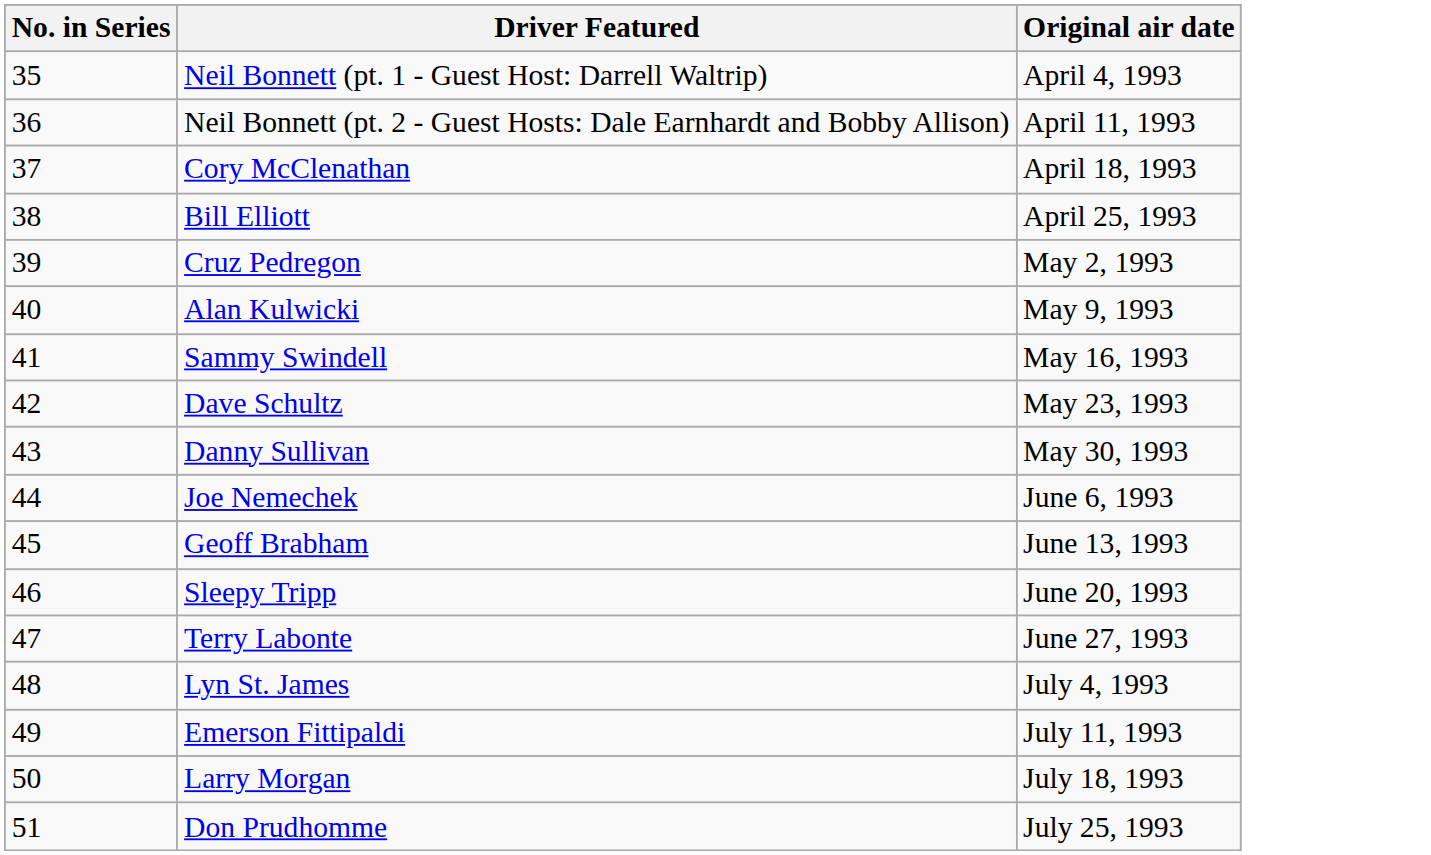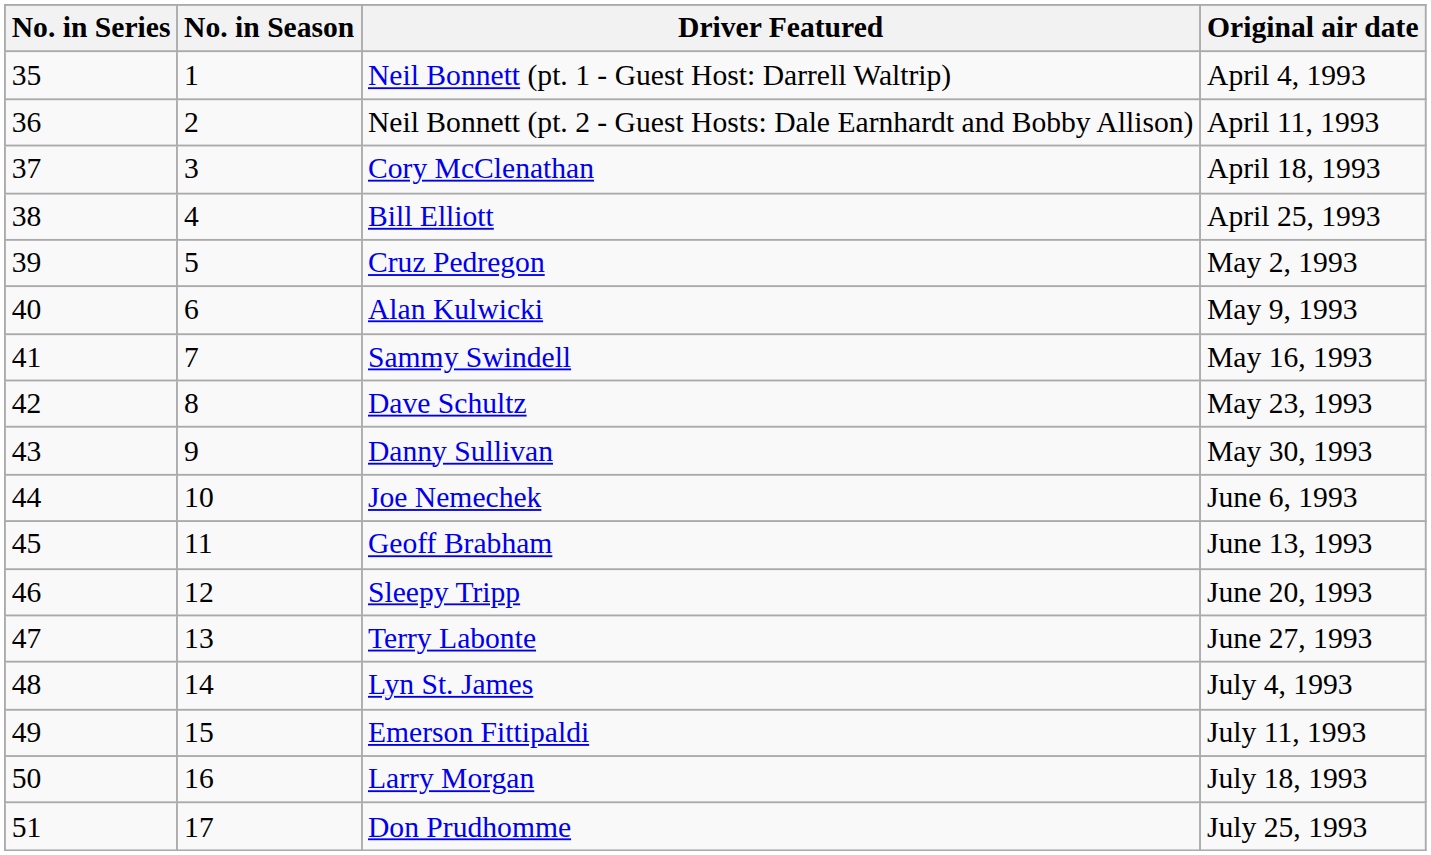+ column: No. in Season | 1 | 2 | 3 | 4 | 5 | 6 | 7 | 8 | 9 | 10 | 11 | 12 | 13 | 14 | 15 | 16 | 17
